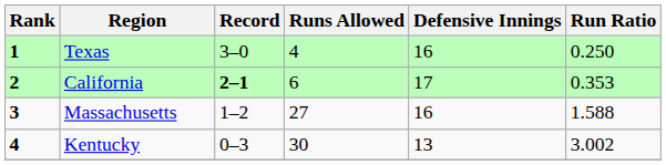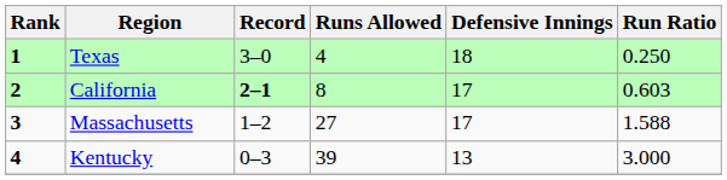Texas | Defensive Innings: 16 -> 18
California | Runs Allowed: 6 -> 8
California | Run Ratio: 0.353 -> 0.603
Massachusetts | Defensive Innings: 16 -> 17
Kentucky | Runs Allowed: 30 -> 39
Kentucky | Run Ratio: 3.002 -> 3.000
